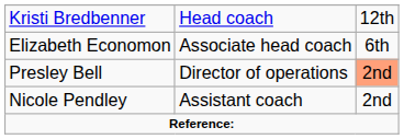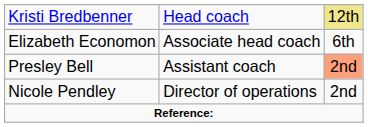Kristi Bredbenner | column 3: no background -> khaki background
Presley Bell | column 2: Director of operations -> Assistant coach
Nicole Pendley | column 2: Assistant coach -> Director of operations
